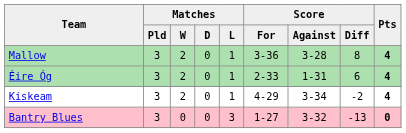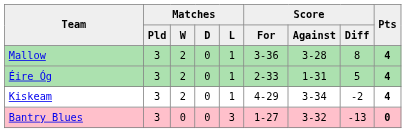Éire Óg | Score / Diff: 6 -> 5
